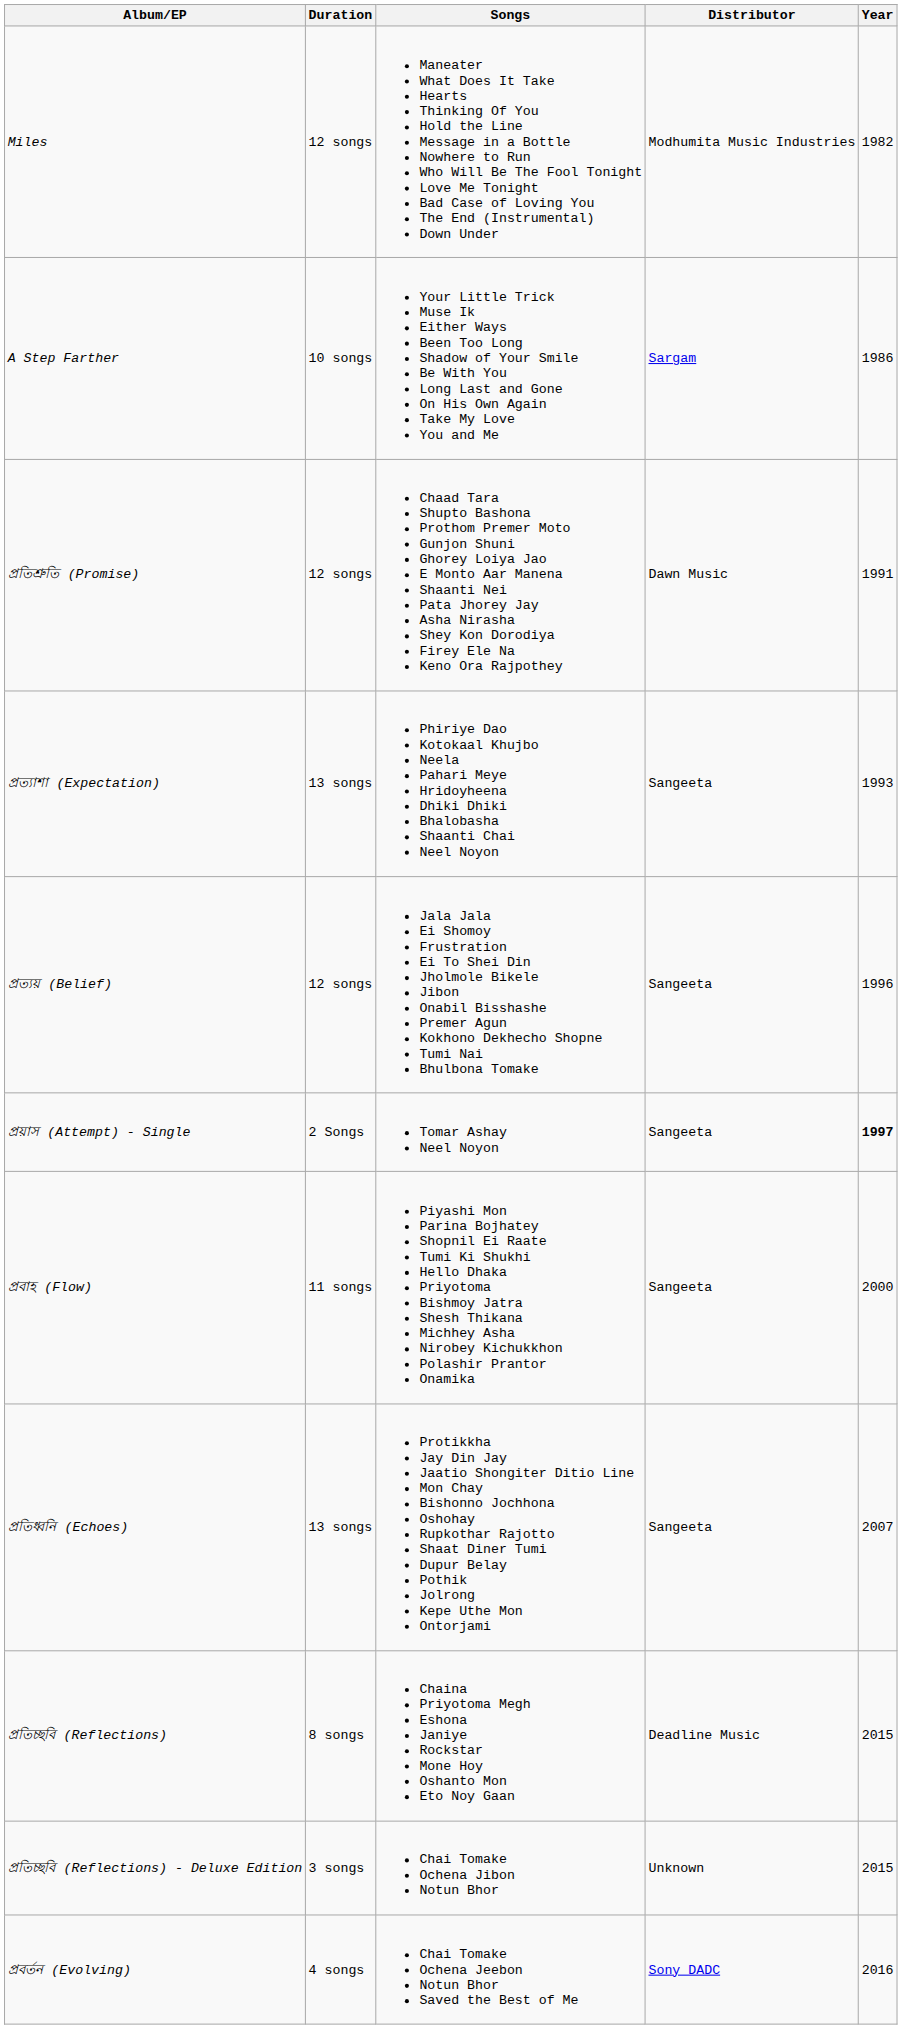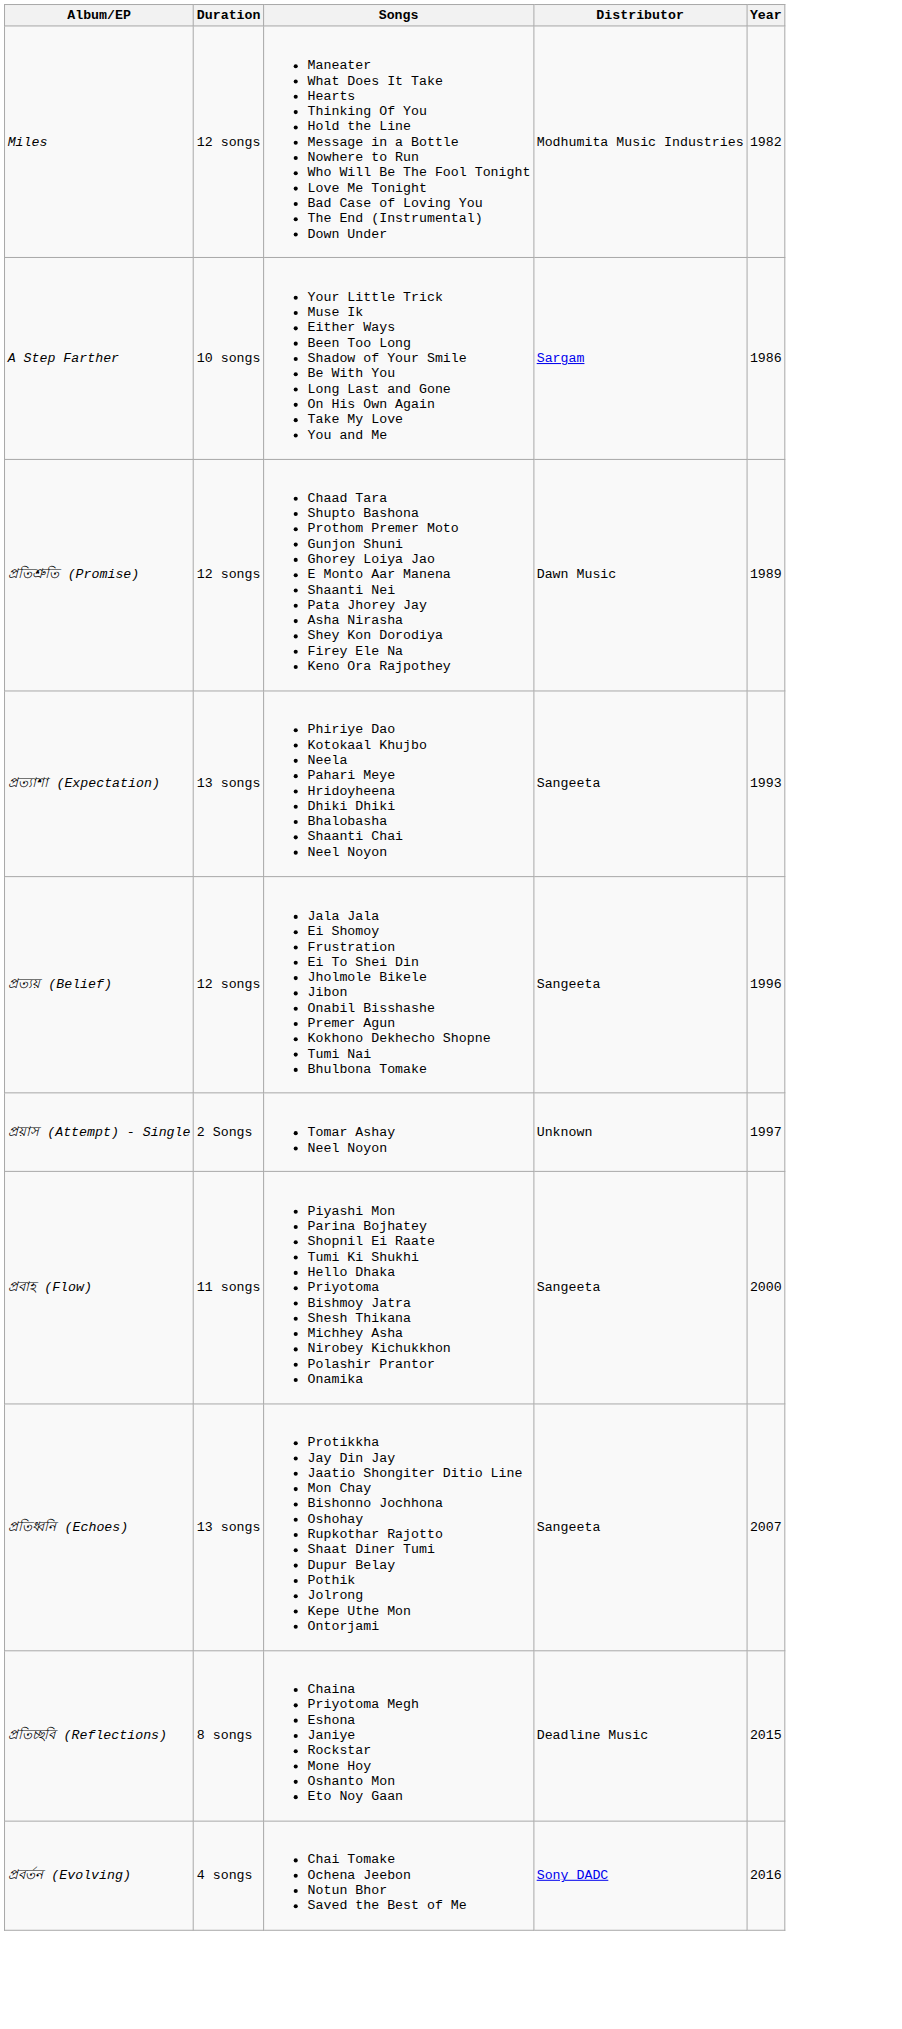প্রতিশ্রুতি (Promise) | Year: 1991 -> 1989
প্রয়াস (Attempt) - Single | Distributor: Sangeeta -> Unknown
প্রয়াস (Attempt) - Single | Year: bold -> normal
- row: প্রতিচ্ছবি (Reflections) - Deluxe Edition | 3 songs | Chai Tomake Ochena Jibon Notun Bhor | Unknown | 2015
